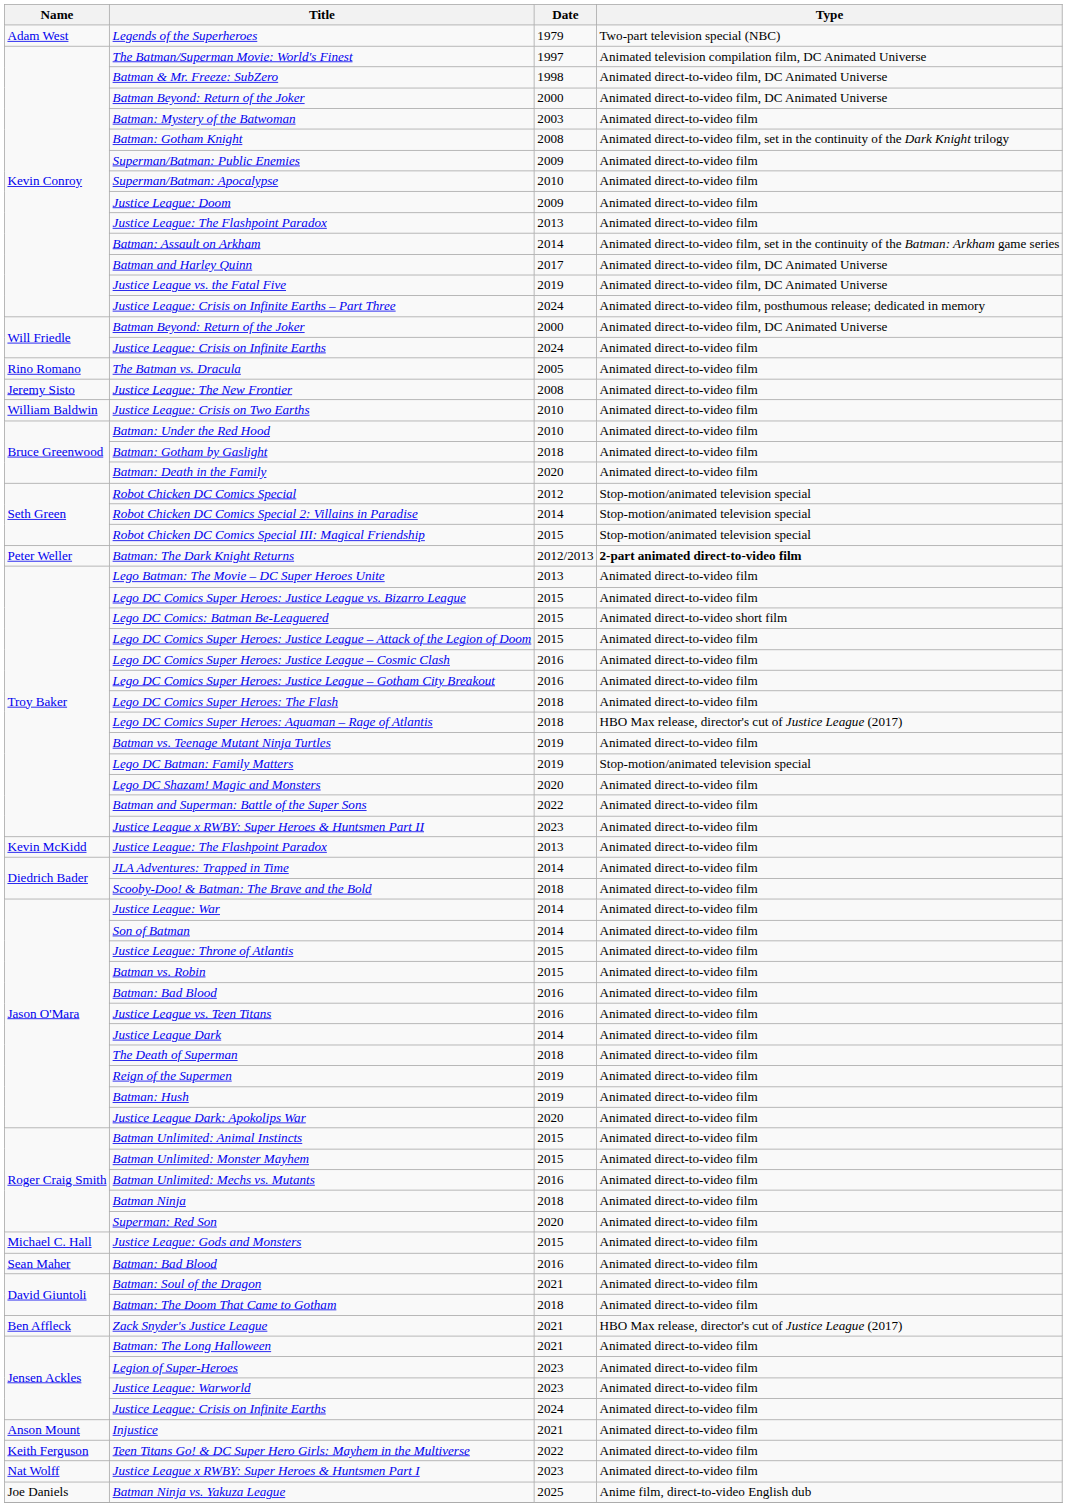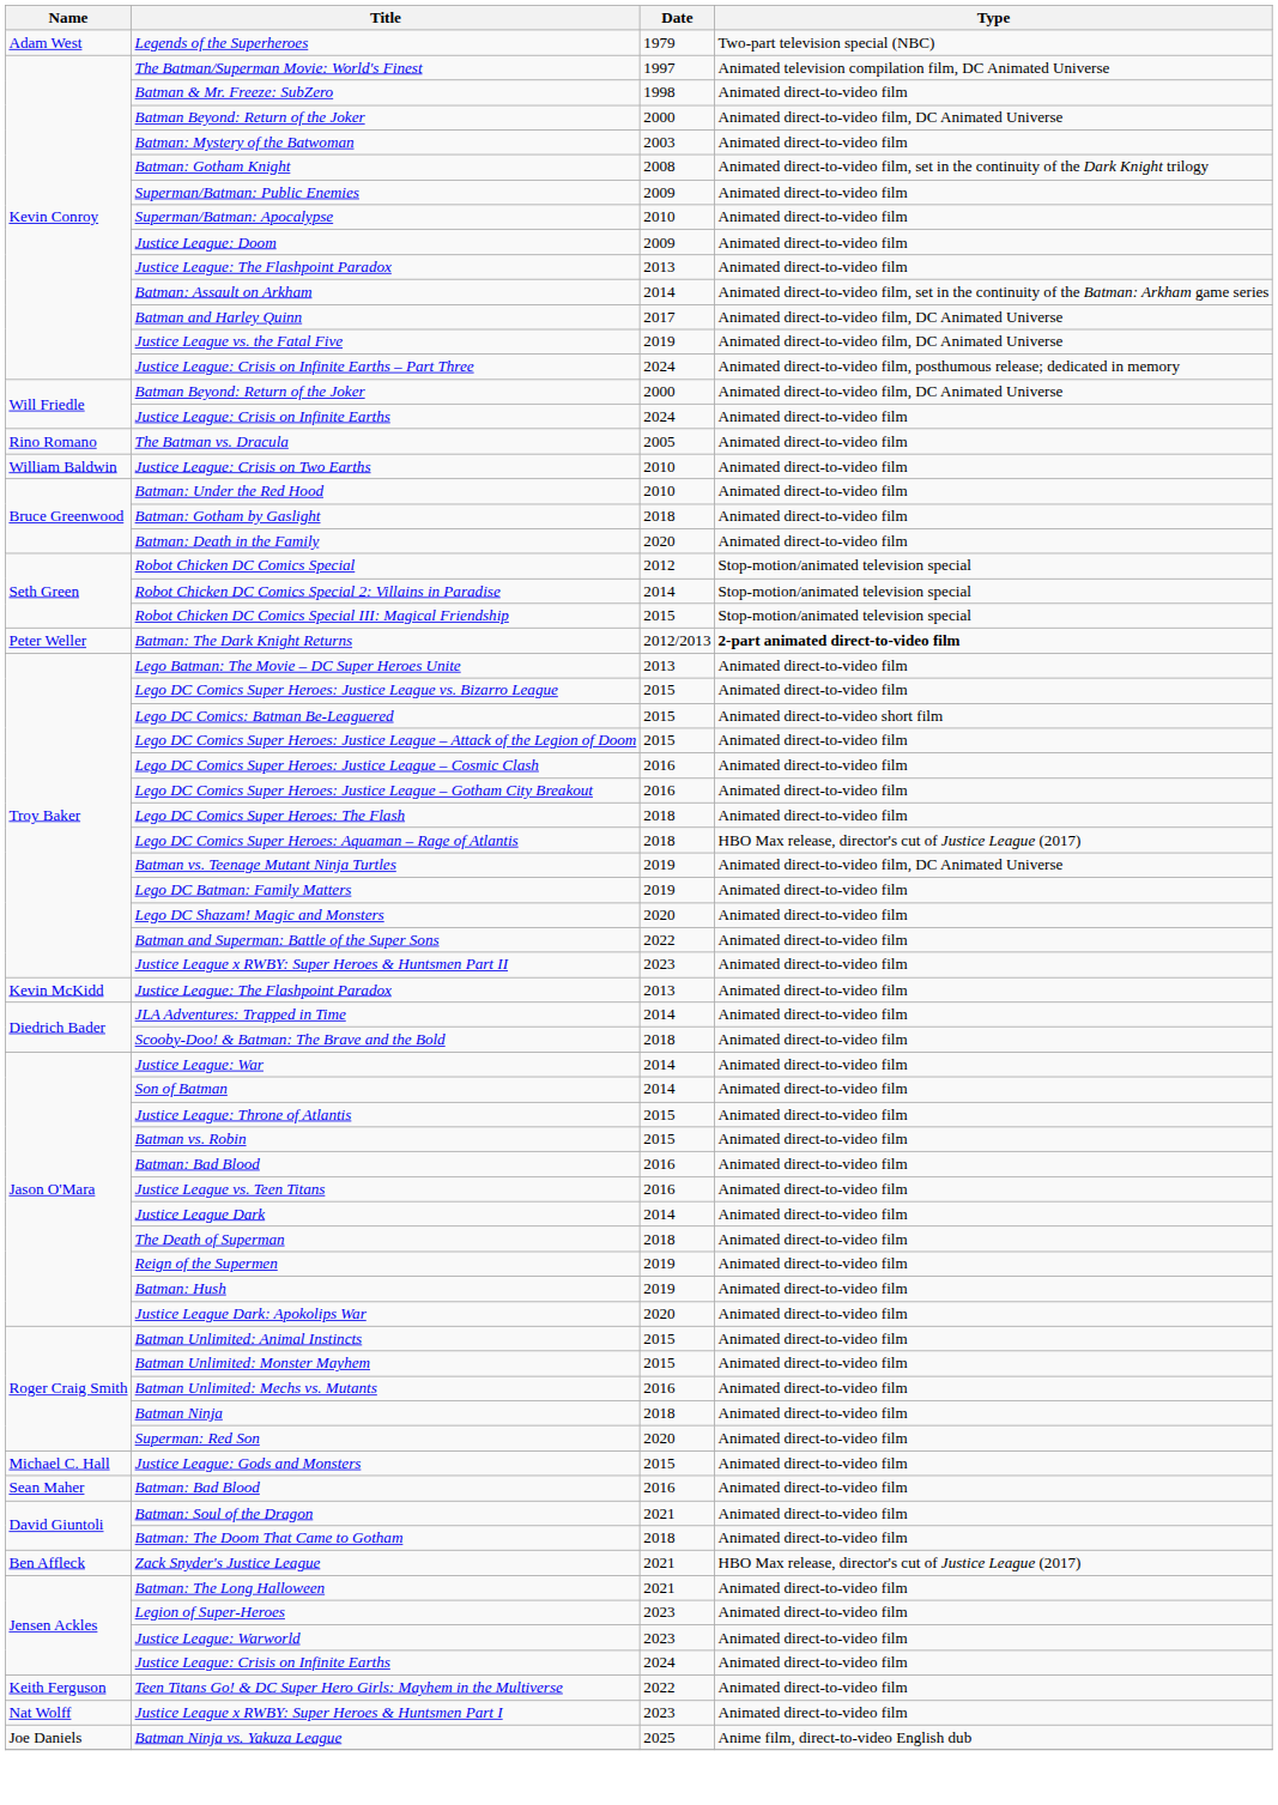Batman & Mr. Freeze: SubZero | Type: Animated direct-to-video film, DC Animated Universe -> Animated direct-to-video film
- row: Jeremy Sisto | Justice League: The New Frontier | 2008 | Animated direct-to-video film
Batman vs. Teenage Mutant Ninja Turtles | Type: Animated direct-to-video film -> Animated direct-to-video film, DC Animated Universe
Lego DC Batman: Family Matters | Type: Stop-motion/animated television special -> Animated direct-to-video film
- row: Anson Mount | Injustice | 2021 | Animated direct-to-video film
